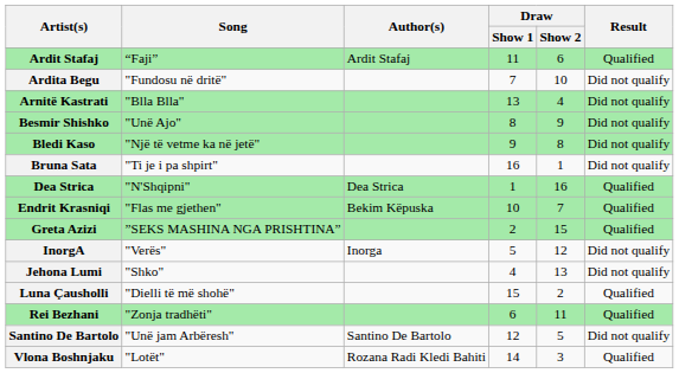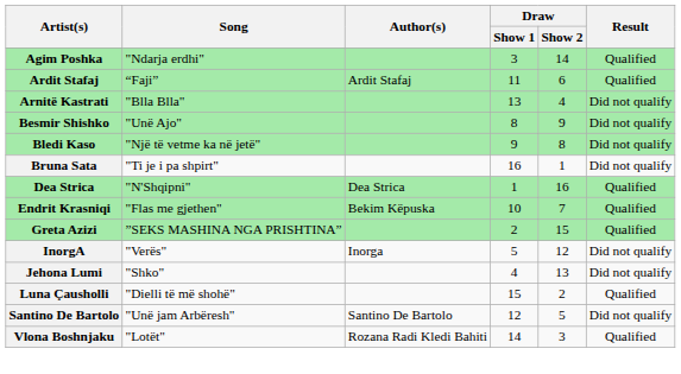+ row: Agim Poshka | "Ndarja erdhi" | 3 | 14 | Qualified
- row: Ardita Begu | "Fundosu në dritë" | 7 | 10 | Did not qualify
- row: Rei Bezhani | "Zonja tradhëti" | 6 | 11 | Qualified
